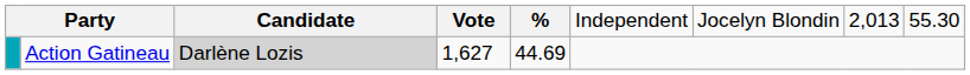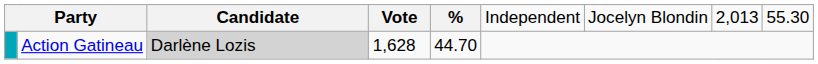Action Gatineau | column 4: 1,627 -> 1,628
Action Gatineau | column 5: 44.69 -> 44.70
